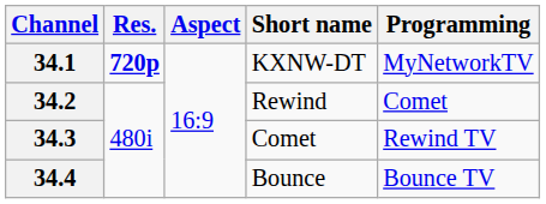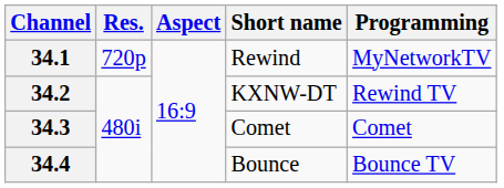34.1 | Res.: bold -> normal
34.1 | Short name: KXNW-DT -> Rewind
34.2 | Short name: Rewind -> KXNW-DT
34.2 | Programming: Comet -> Rewind TV
34.3 | Programming: Rewind TV -> Comet
